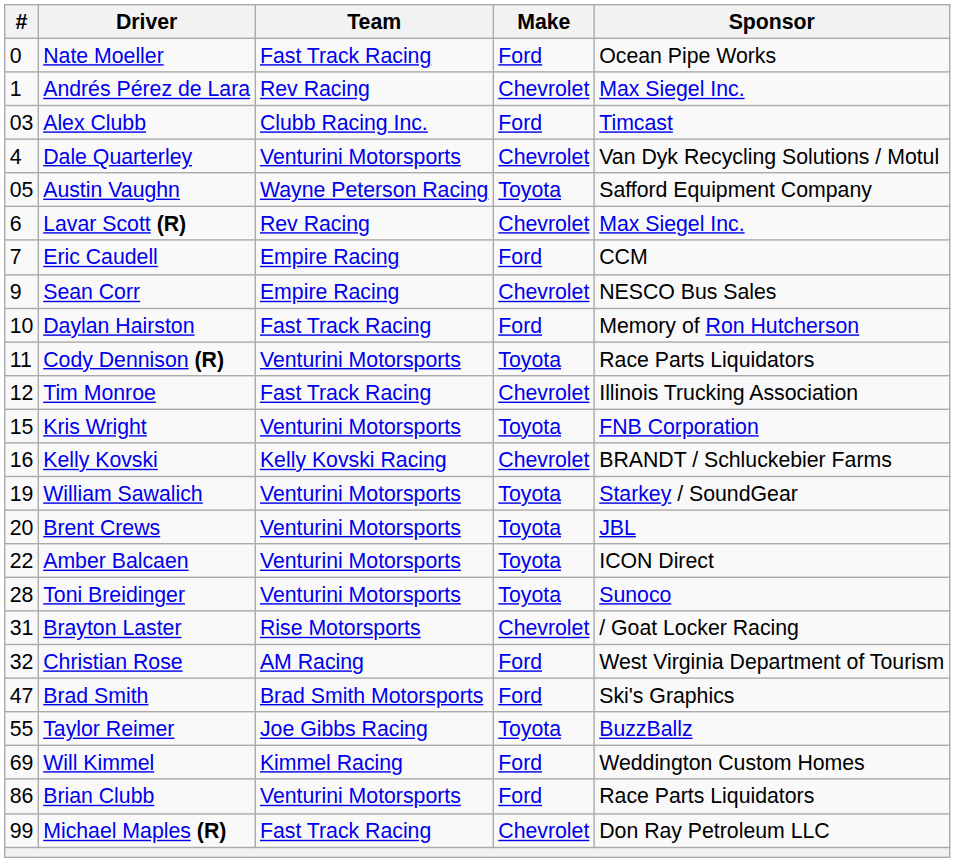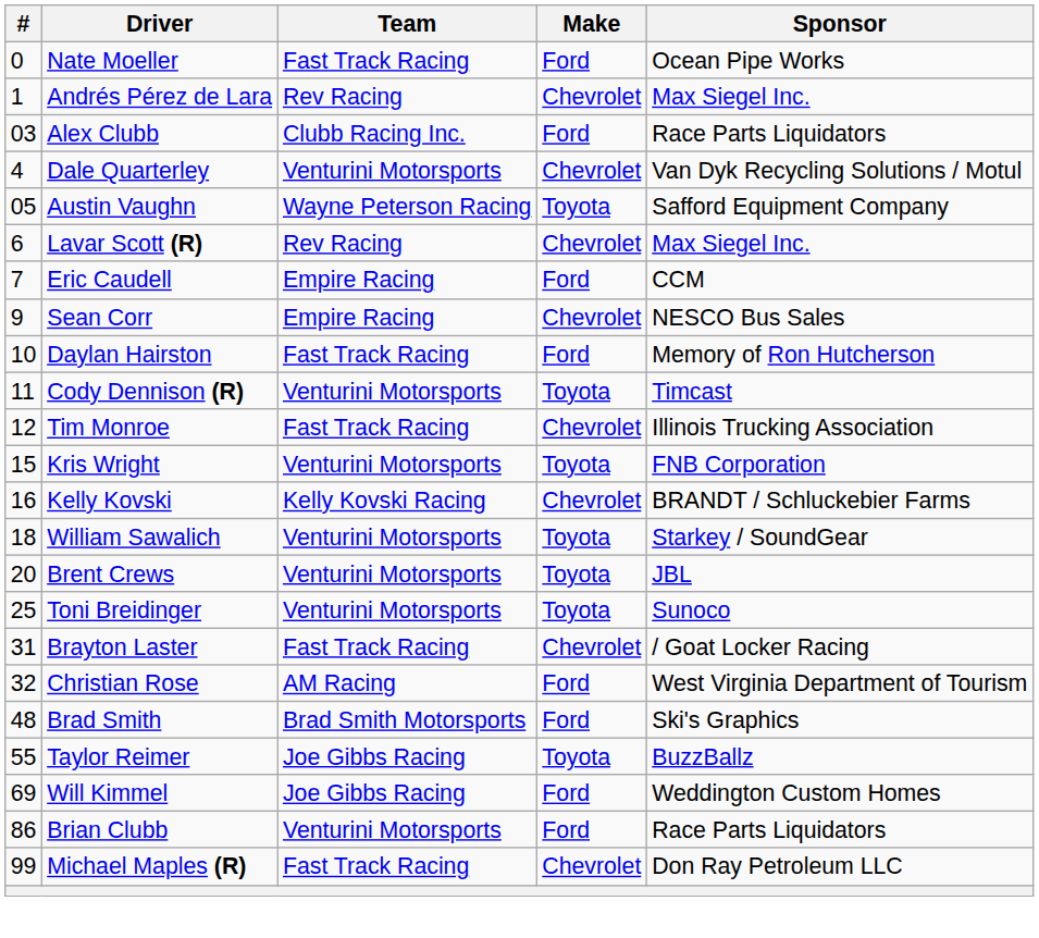Alex Clubb | Sponsor: Timcast -> Race Parts Liquidators
Cody Dennison (R) | Sponsor: Race Parts Liquidators -> Timcast
William Sawalich | #: 19 -> 18
- row: 22 | Amber Balcaen | Venturini Motorsports | Toyota | ICON Direct
Toni Breidinger | #: 28 -> 25
Brayton Laster | Team: Rise Motorsports -> Fast Track Racing
Brad Smith | #: 47 -> 48
Will Kimmel | Team: Kimmel Racing -> Joe Gibbs Racing
